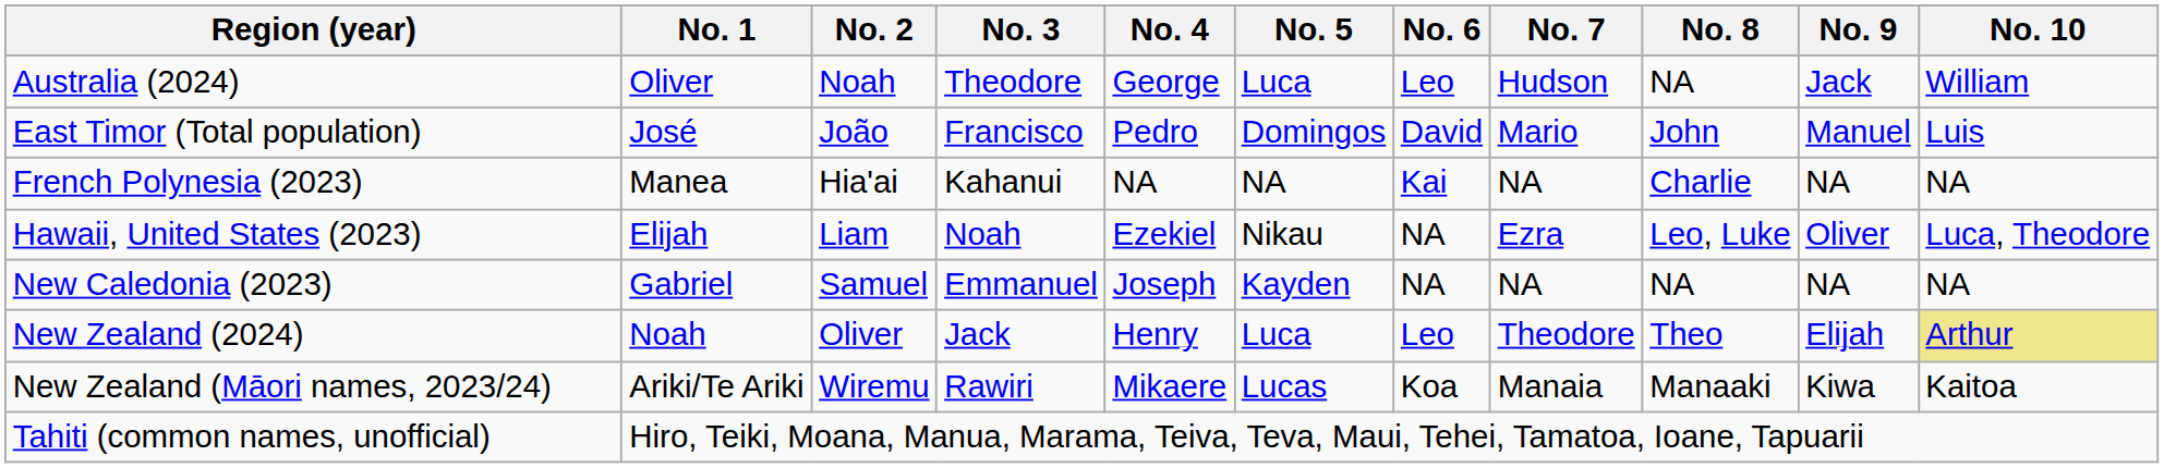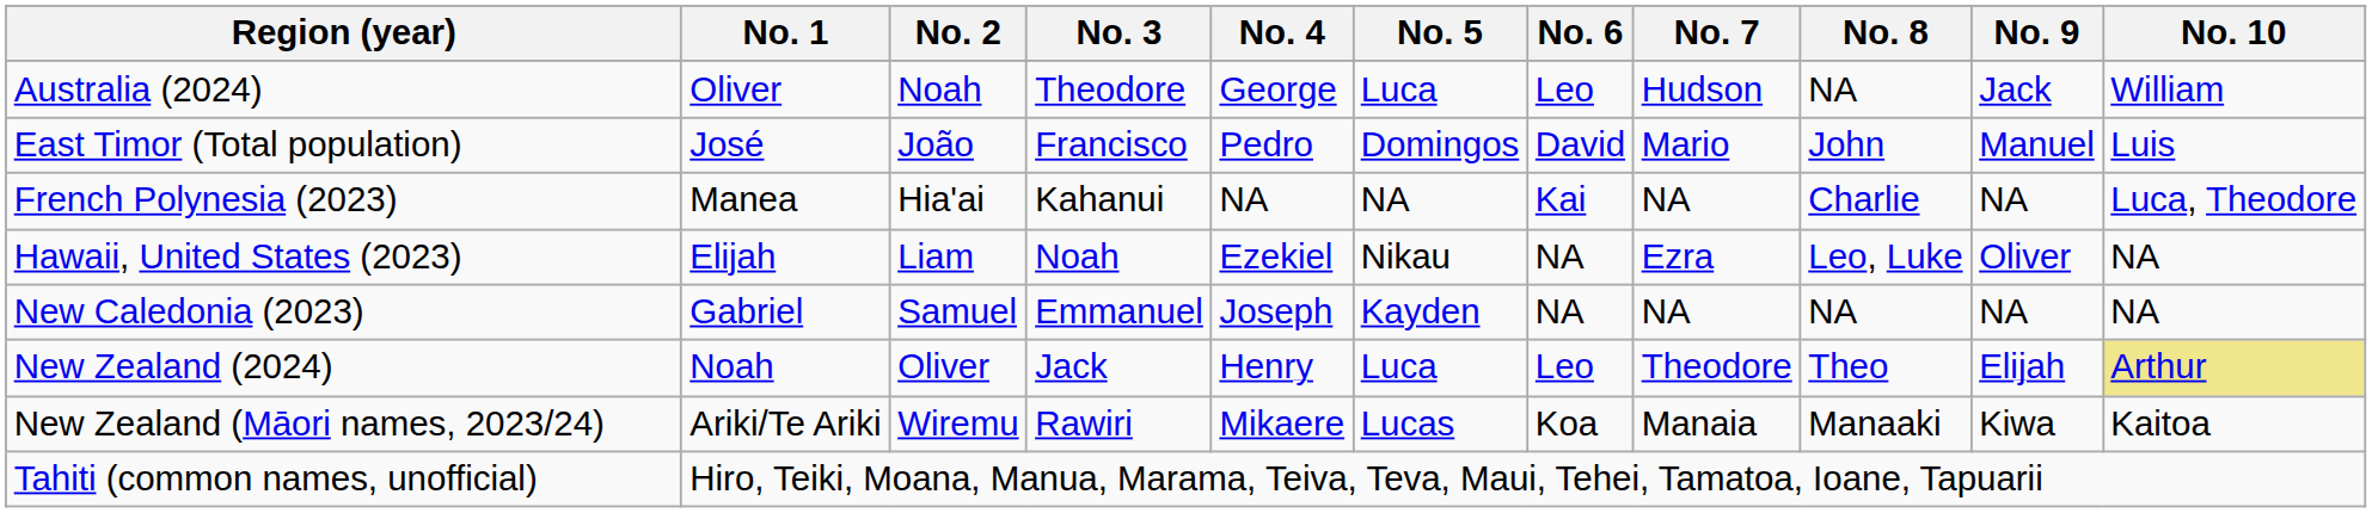French Polynesia (2023) | No. 10: NA -> Luca, Theodore
Hawaii, United States (2023) | No. 10: Luca, Theodore -> NA
